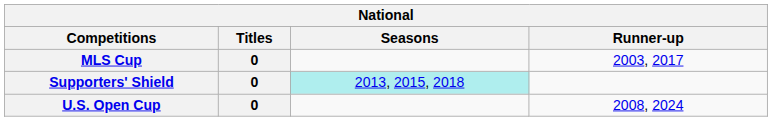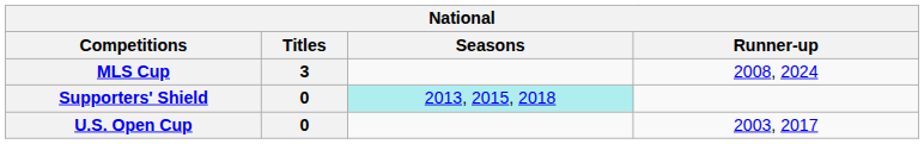MLS Cup | Titles: 0 -> 3
MLS Cup | Runner-up: 2003, 2017 -> 2008, 2024
U.S. Open Cup | Runner-up: 2008, 2024 -> 2003, 2017
